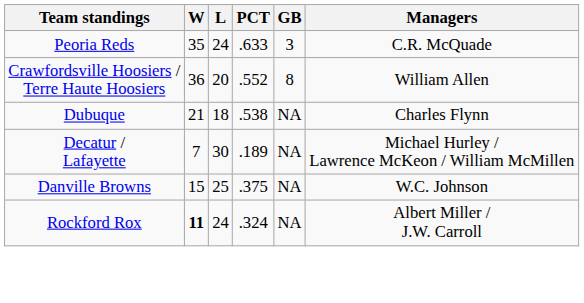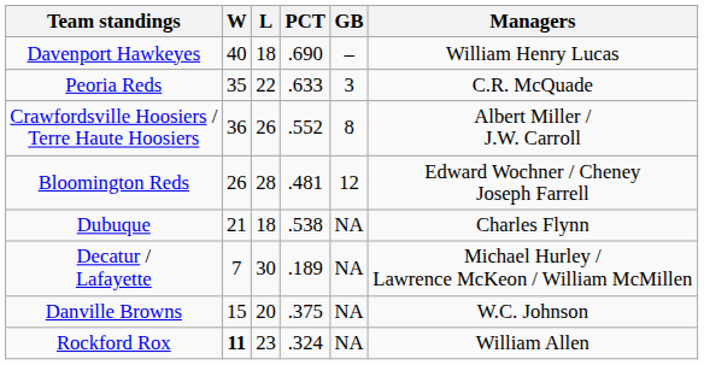+ row: Davenport Hawkeyes | 40 | 18 | .690 | – | William Henry Lucas
Peoria Reds | L: 24 -> 22
Crawfordsville Hoosiers / Terre Haute Hoosiers | L: 20 -> 26
Crawfordsville Hoosiers / Terre Haute Hoosiers | Managers: William Allen -> Albert Miller / J.W. Carroll
+ row: Bloomington Reds | 26 | 28 | .481 | 12 | Edward Wochner / Cheney Joseph Farrell
Danville Browns | L: 25 -> 20
Rockford Rox | L: 24 -> 23
Rockford Rox | Managers: Albert Miller / J.W. Carroll -> William Allen
